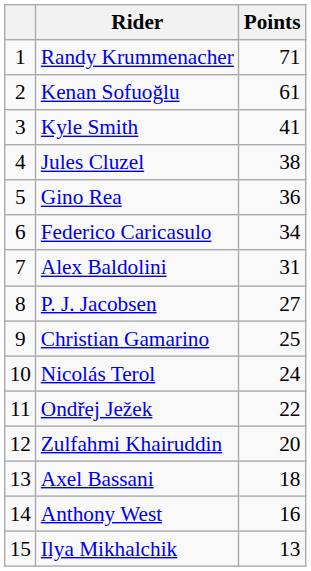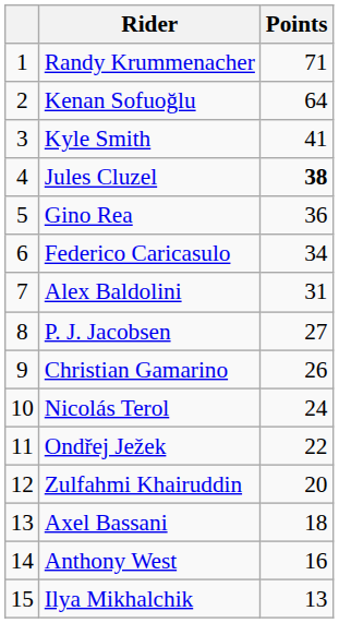Kenan Sofuoğlu | Points: 61 -> 64
Jules Cluzel | Points: normal -> bold
Christian Gamarino | Points: 25 -> 26
